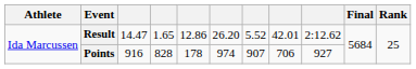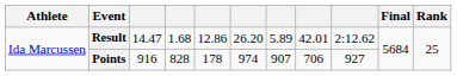Result | column 4: 1.65 -> 1.68
Result | column 7: 5.52 -> 5.89
